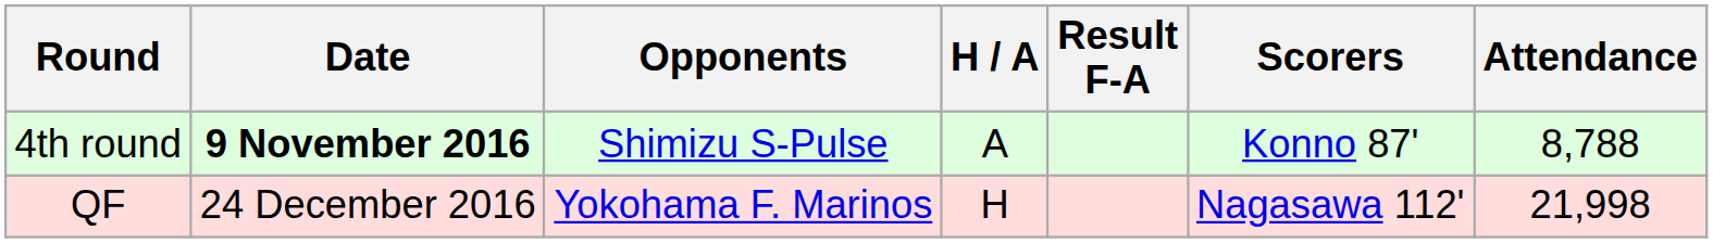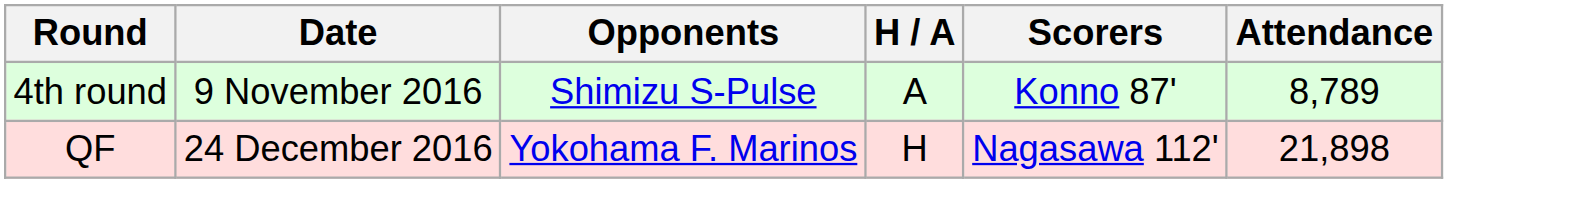- column: Result F-A
4th round | Date: bold -> normal
4th round | Attendance: 8,788 -> 8,789
QF | Attendance: 21,998 -> 21,898
